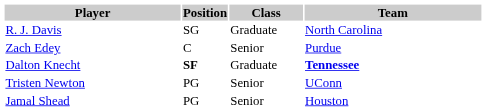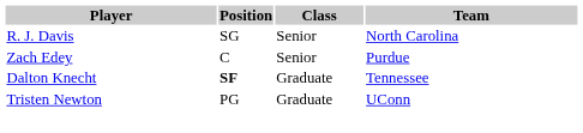R. J. Davis | Class: Graduate -> Senior
Dalton Knecht | Team: bold -> normal
Tristen Newton | Class: Senior -> Graduate
- row: Jamal Shead | PG | Senior | Houston
